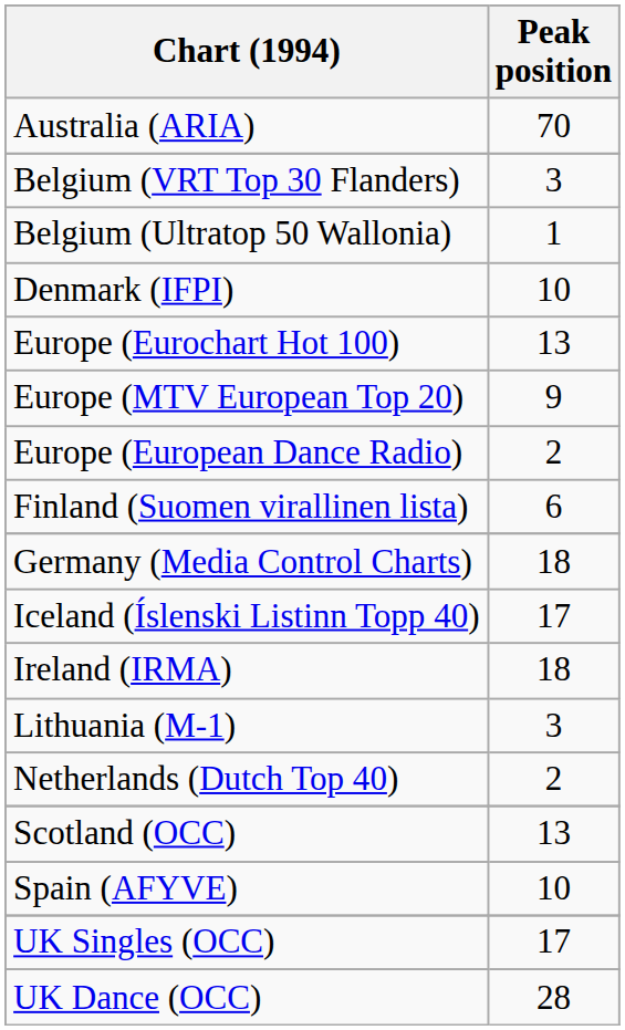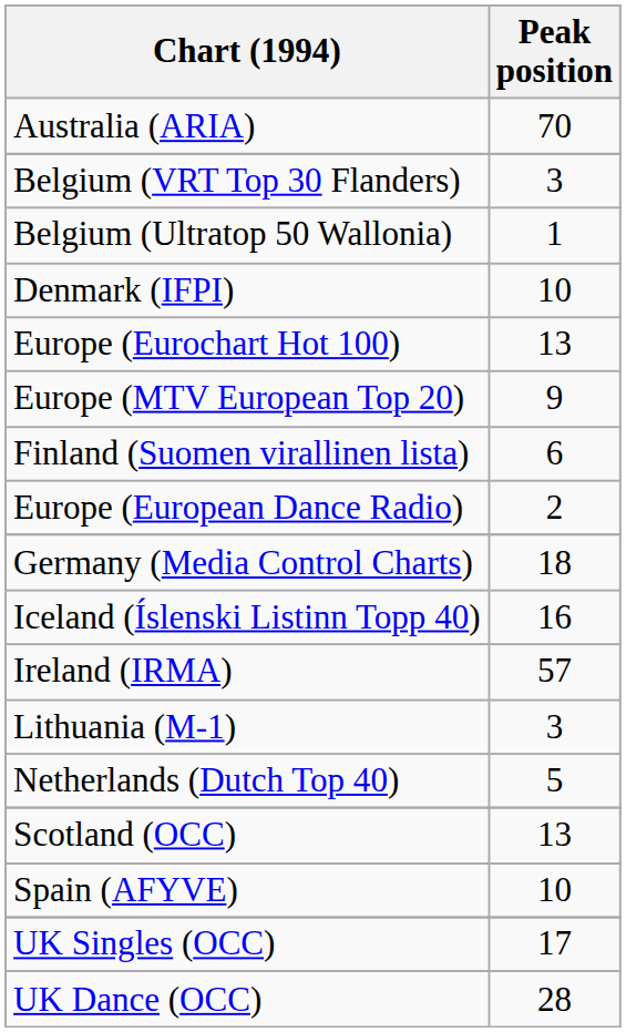rows swapped: Europe (European Dance Radio) <-> Finland (Suomen virallinen lista)
Iceland (Íslenski Listinn Topp 40) | Peak position: 17 -> 16
Ireland (IRMA) | Peak position: 18 -> 57
Netherlands (Dutch Top 40) | Peak position: 2 -> 5
